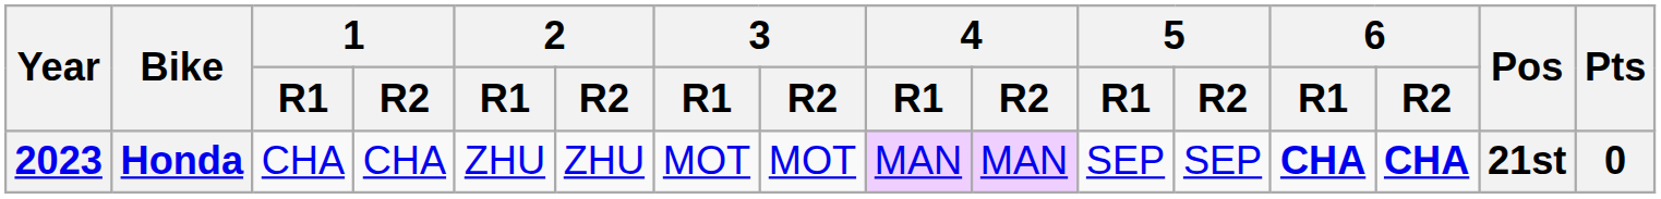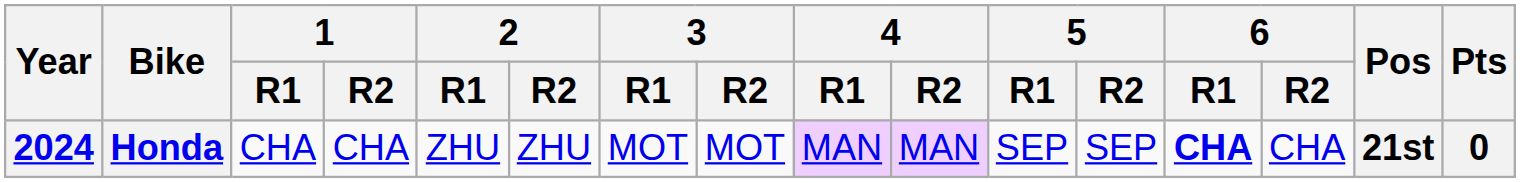Honda | Year: 2023 -> 2024
Honda | 6 / R2: bold -> normal
